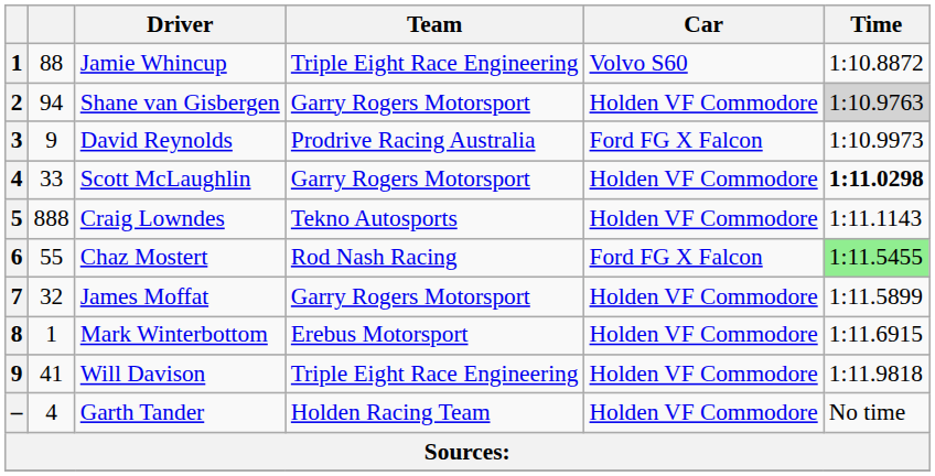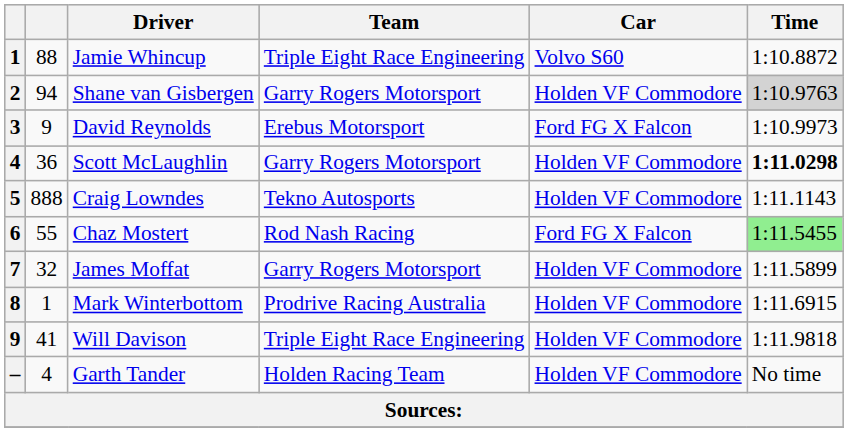David Reynolds | Team: Prodrive Racing Australia -> Erebus Motorsport
Scott McLaughlin | column 2: 33 -> 36
Mark Winterbottom | Team: Erebus Motorsport -> Prodrive Racing Australia
